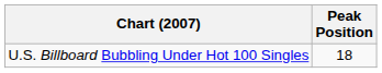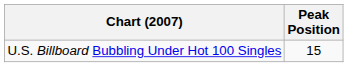U.S. Billboard Bubbling Under Hot 100 Singles | Peak Position: 18 -> 15
